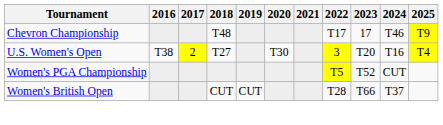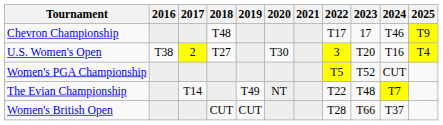+ row: The Evian Championship | T14 | T49 | NT | T22 | T48 | T7
